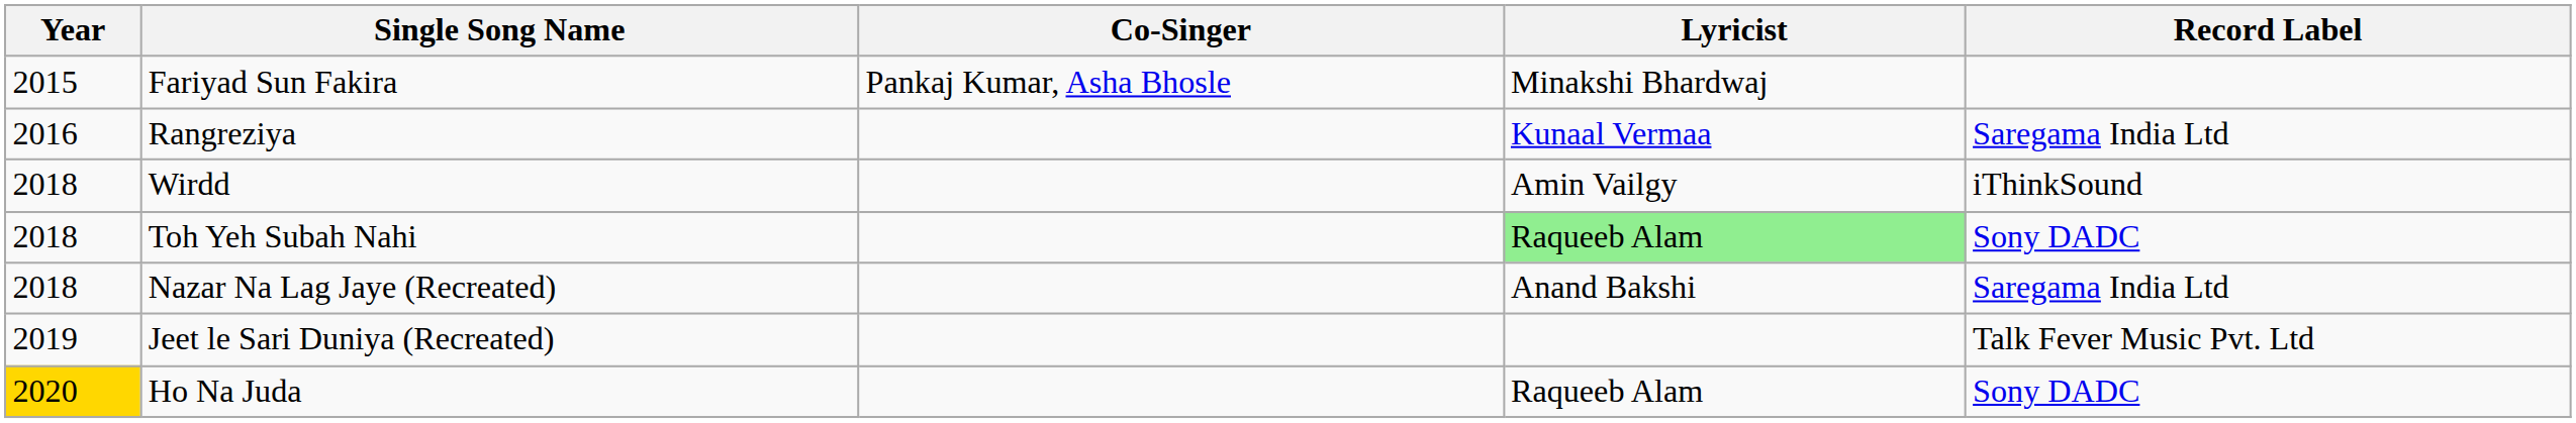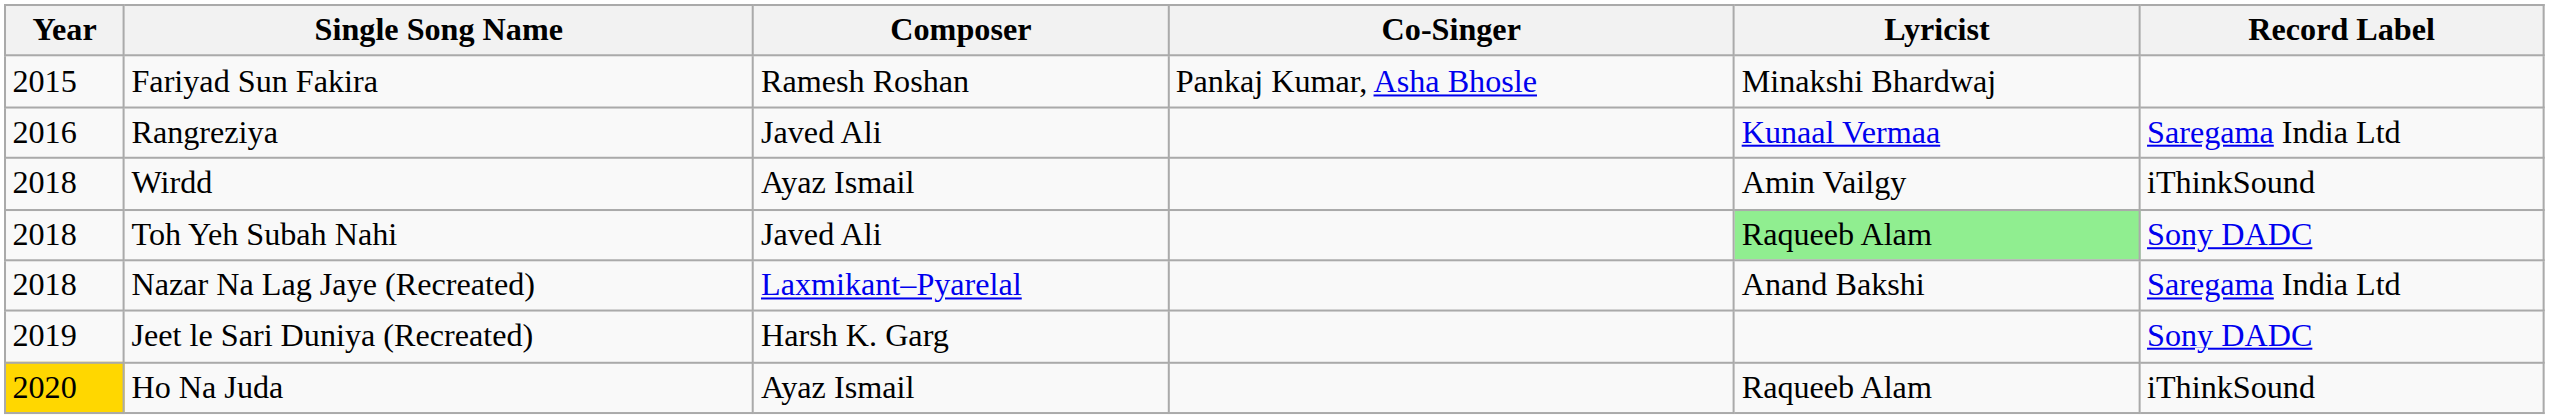+ column: Composer | Ramesh Roshan | Javed Ali | Ayaz Ismail | Javed Ali | Laxmikant–Pyarelal | Harsh K. Garg | Ayaz Ismail
Jeet le Sari Duniya (Recreated) | Record Label: Talk Fever Music Pvt. Ltd -> Sony DADC
Ho Na Juda | Record Label: Sony DADC -> iThinkSound
